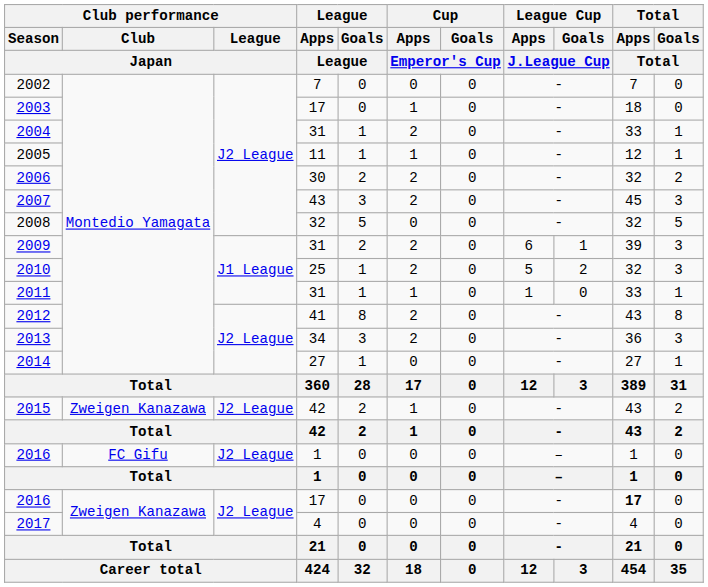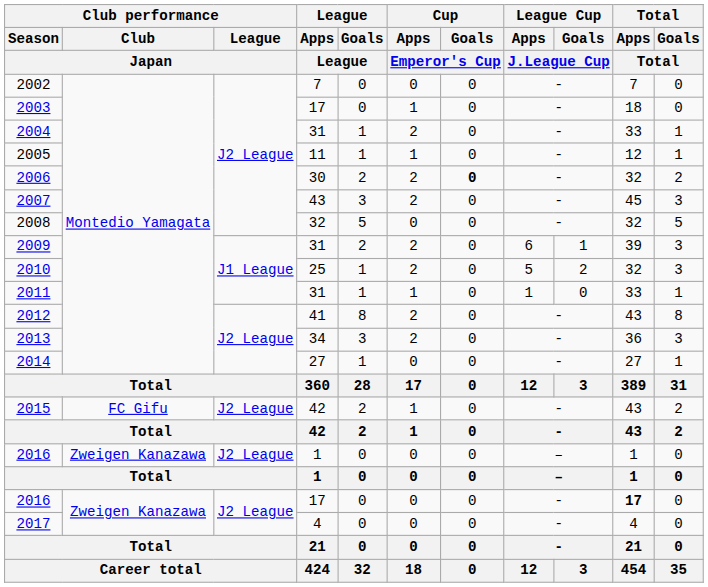2006 | Cup / Goals / Emperor's Cup: normal -> bold
2015 | Club performance / Club / Japan: Zweigen Kanazawa -> FC Gifu
2016 / 1 | Club performance / Club / Japan: FC Gifu -> Zweigen Kanazawa
